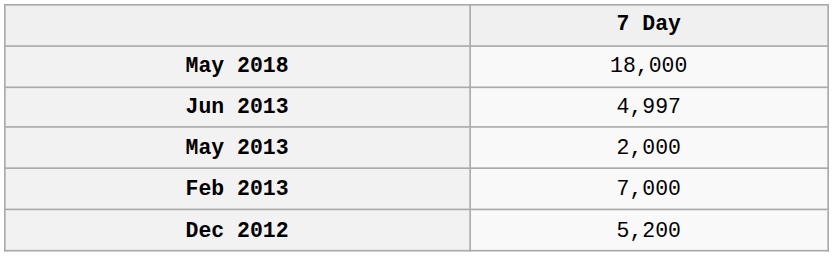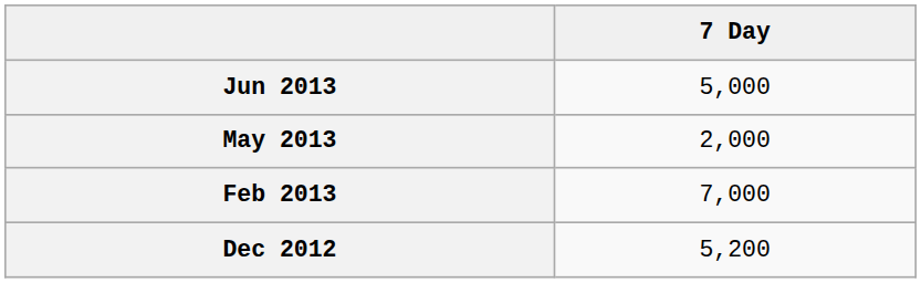- row: May 2018 | 18,000
Jun 2013 | 7 Day: 4,997 -> 5,000
